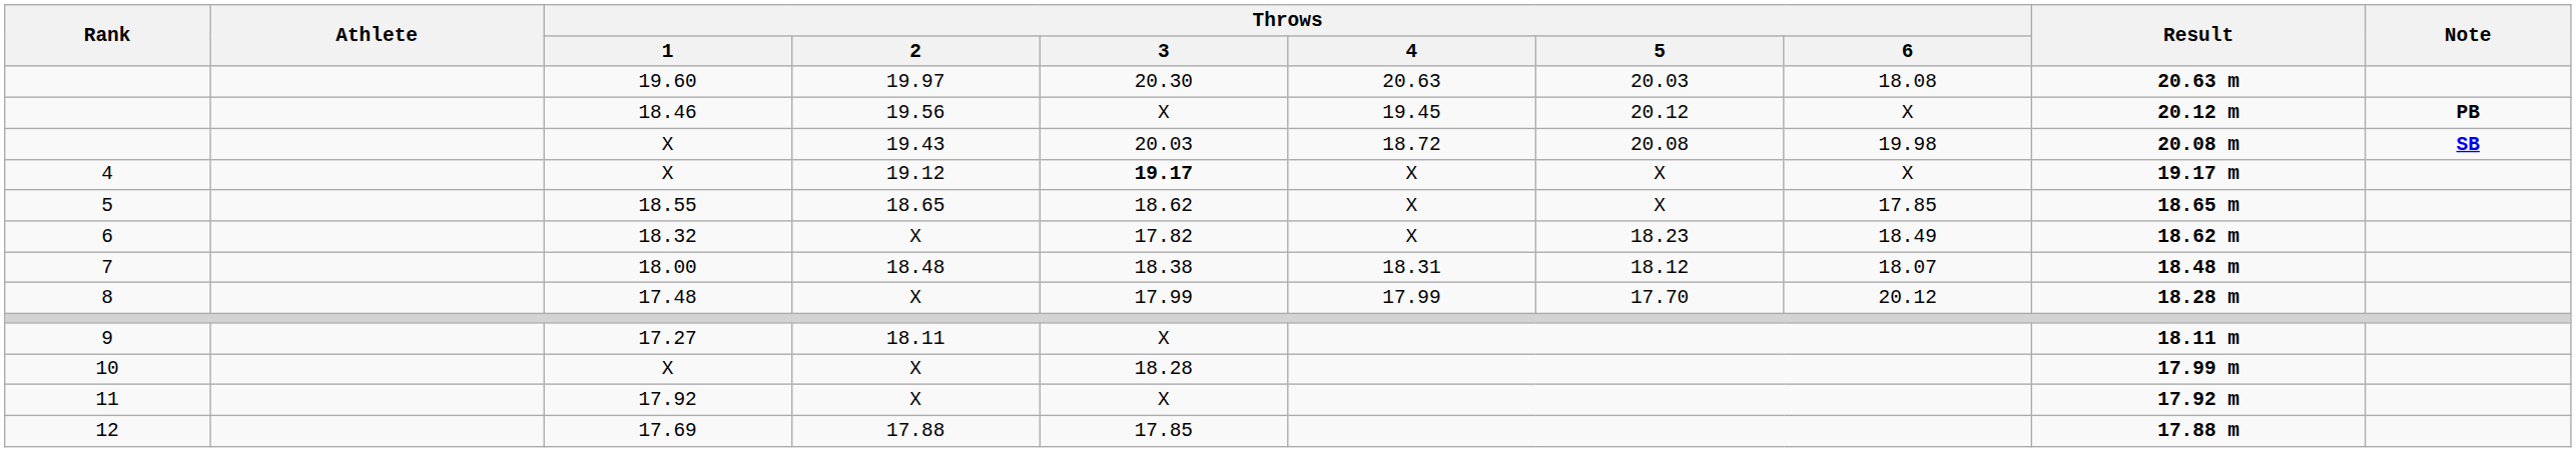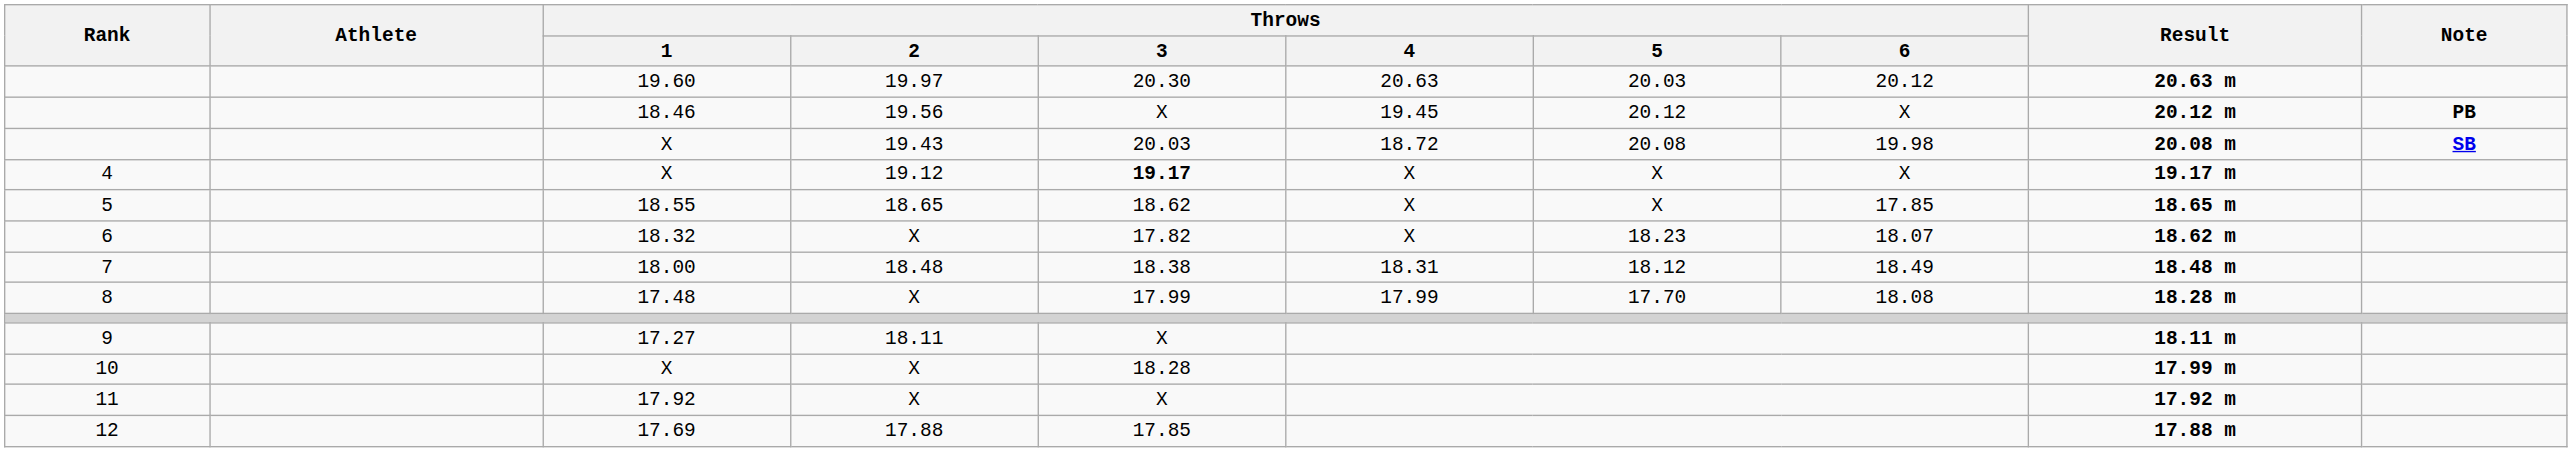19.60 | Throws / 6: 18.08 -> 20.12
18.32 | Throws / 6: 18.49 -> 18.07
18.00 | Throws / 6: 18.07 -> 18.49
17.48 | Throws / 6: 20.12 -> 18.08
